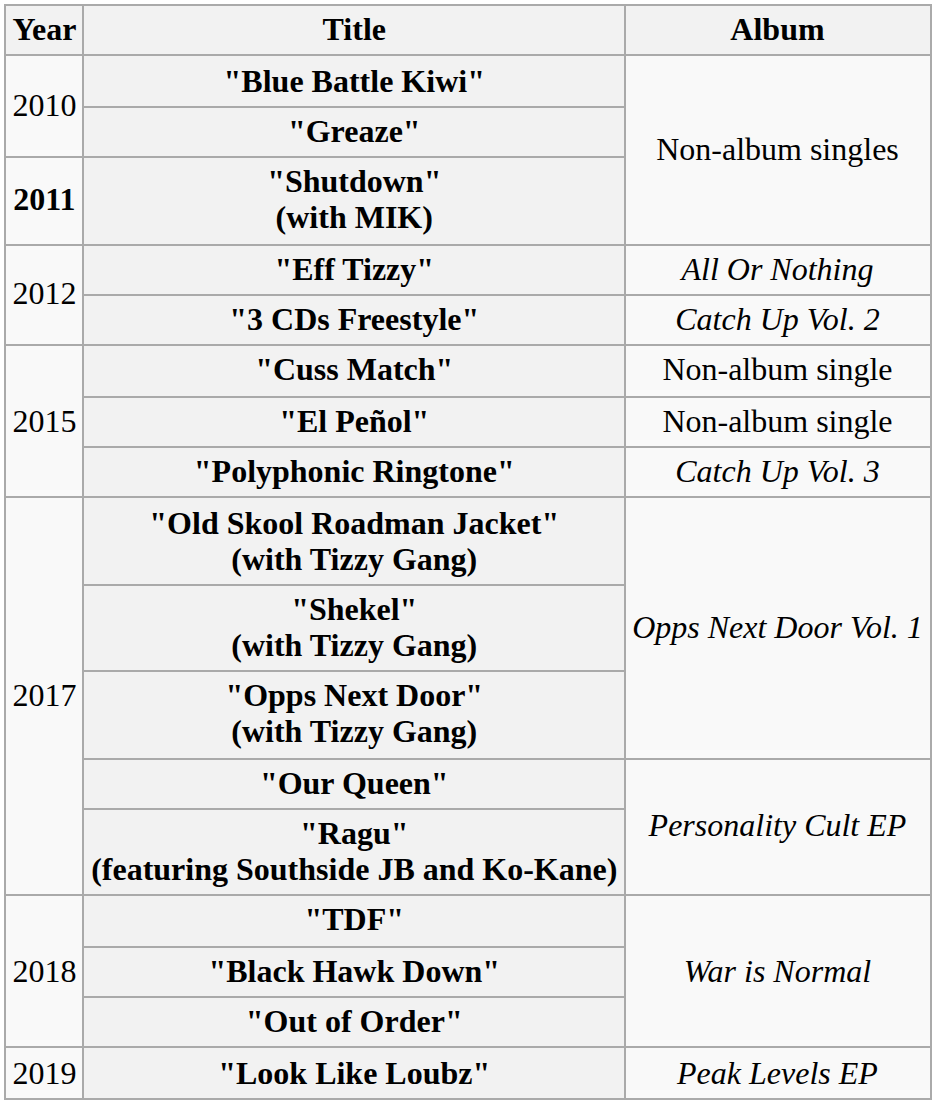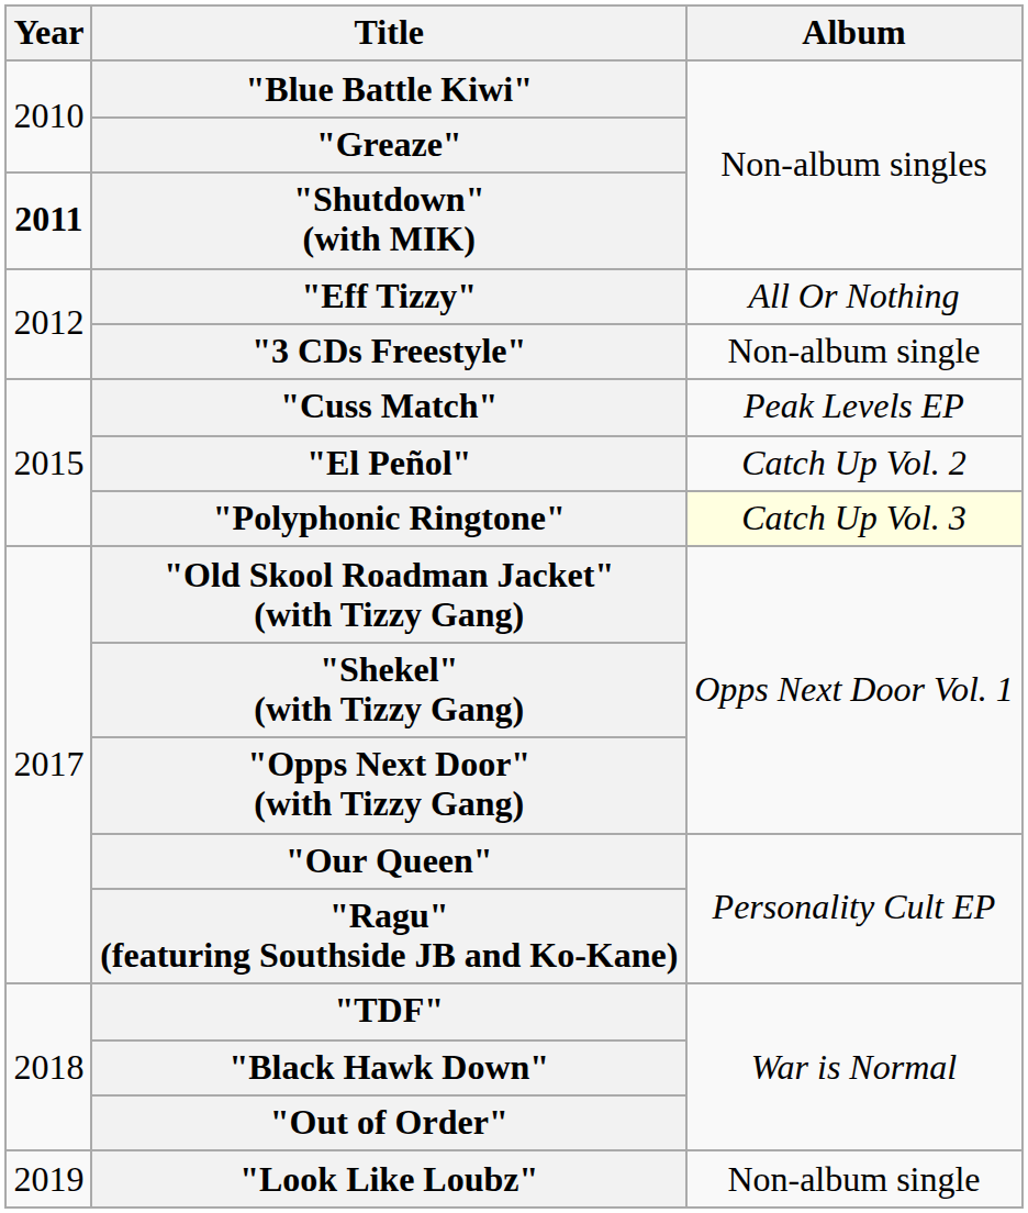"3 CDs Freestyle" | Album: Catch Up Vol. 2 -> Non-album single
"Cuss Match" | Album: Non-album single -> Peak Levels EP
"El Peñol" | Album: Non-album single -> Catch Up Vol. 2
"Polyphonic Ringtone" | Album: no background -> lightyellow background
"Look Like Loubz" | Album: Peak Levels EP -> Non-album single
